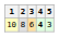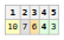10 | 2: 8 -> 7
